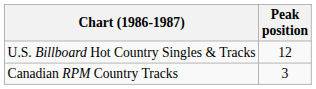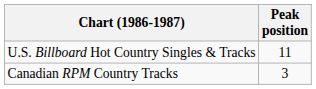U.S. Billboard Hot Country Singles & Tracks | Peak position: 12 -> 11
